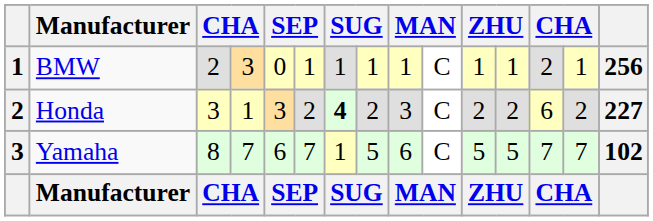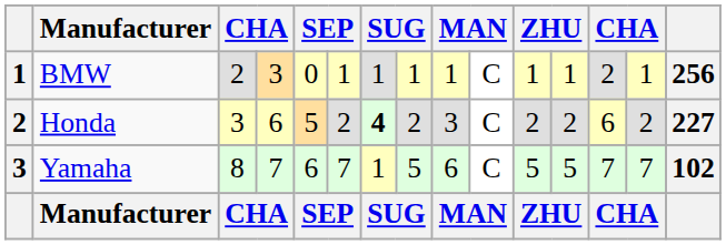Honda | column 4: 1 -> 6
Honda | column 5: 3 -> 5
